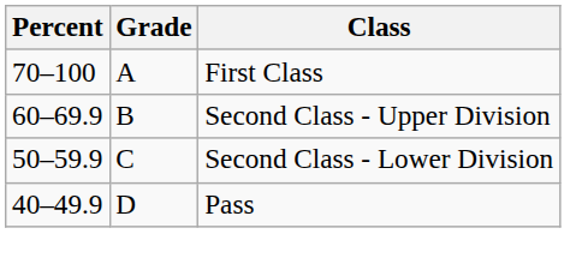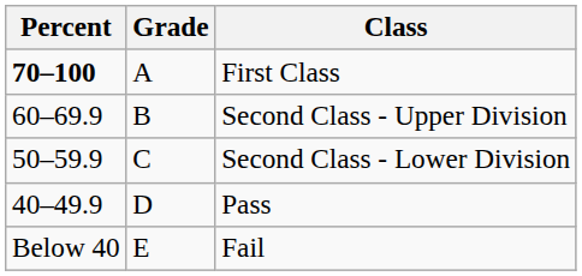First Class | Percent: normal -> bold
+ row: Below 40 | E | Fail
